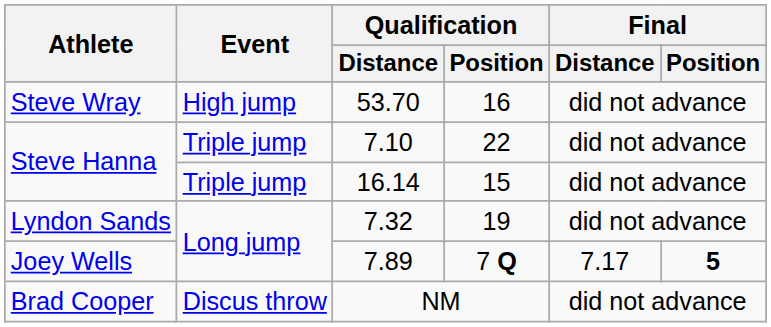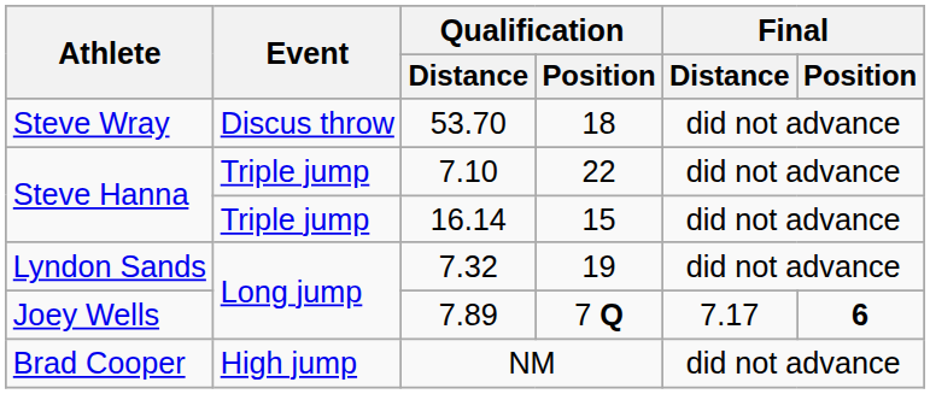53.70 | Event: High jump -> Discus throw
53.70 | Qualification / Position: 16 -> 18
7.89 | Final / Position: 5 -> 6
NM | Event: Discus throw -> High jump
